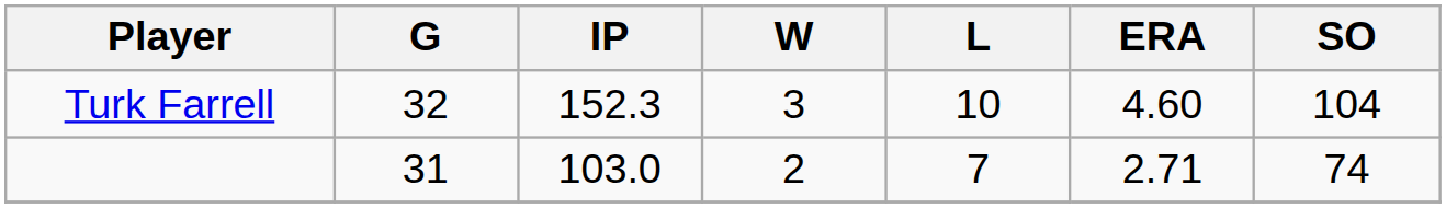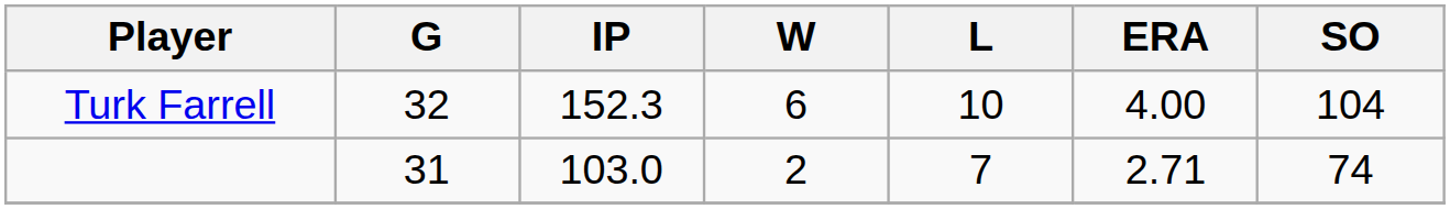Turk Farrell | W: 3 -> 6
Turk Farrell | ERA: 4.60 -> 4.00
